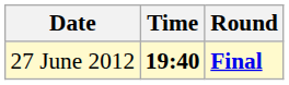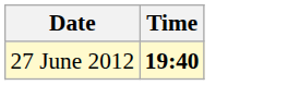- column: Round | Final
